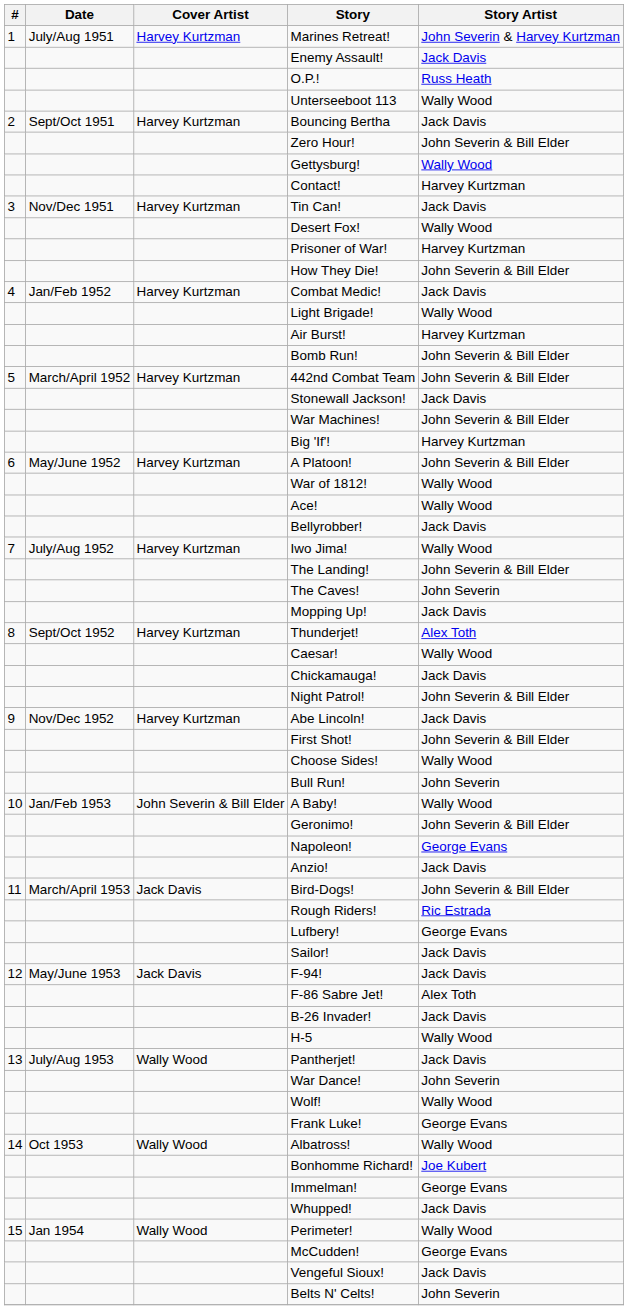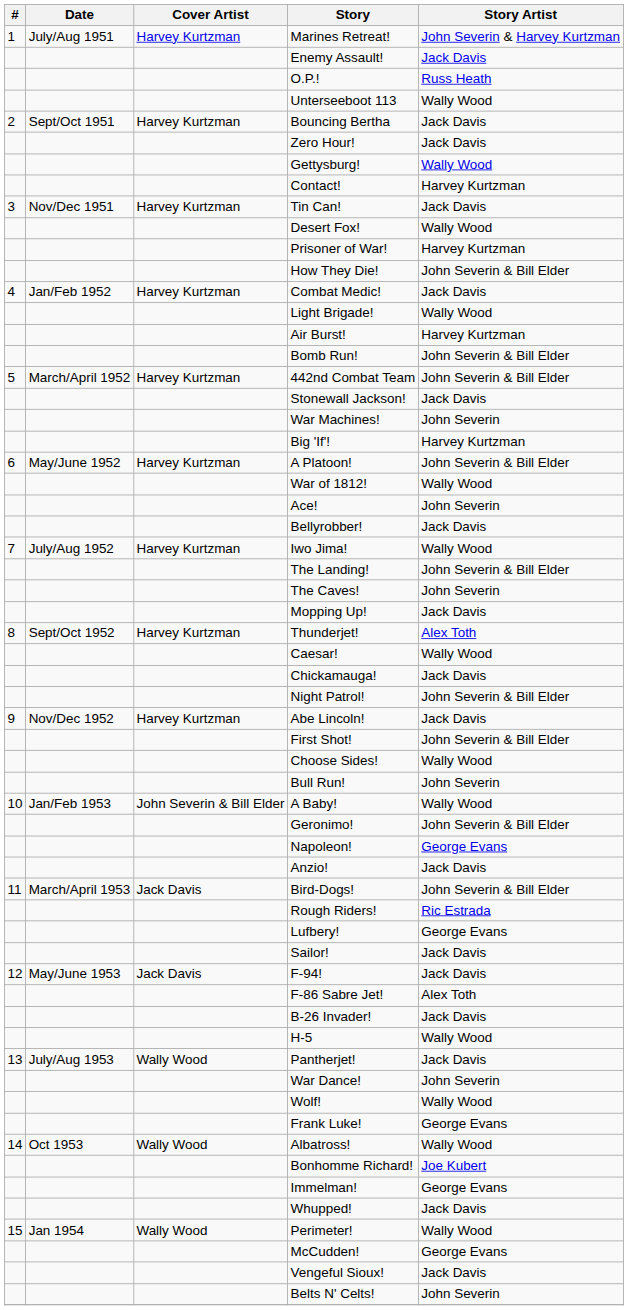Zero Hour! | Story Artist: John Severin & Bill Elder -> Jack Davis
War Machines! | Story Artist: John Severin & Bill Elder -> John Severin
Ace! | Story Artist: Wally Wood -> John Severin
